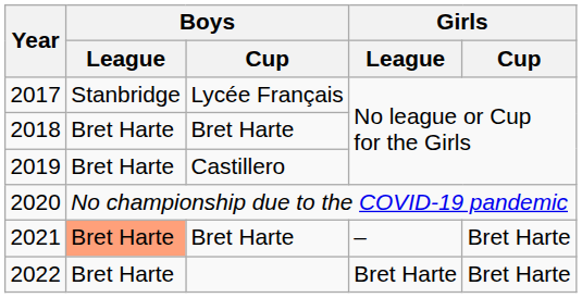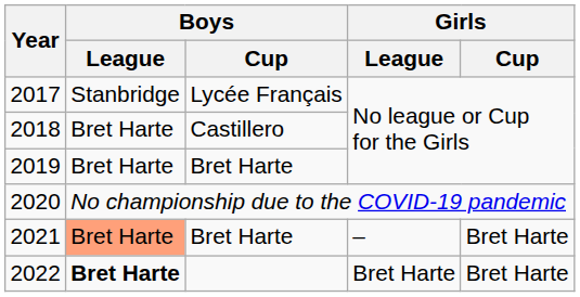2018 | Boys / Cup: Bret Harte -> Castillero
2019 | Boys / Cup: Castillero -> Bret Harte
2022 | Boys / League: normal -> bold
